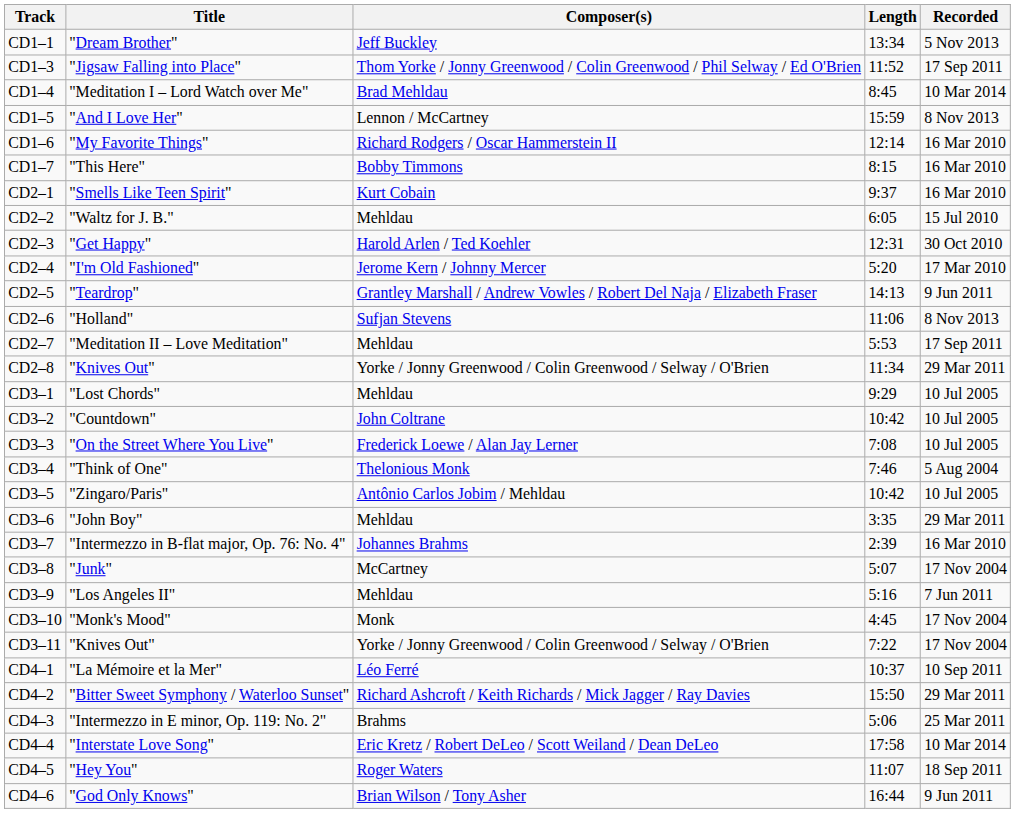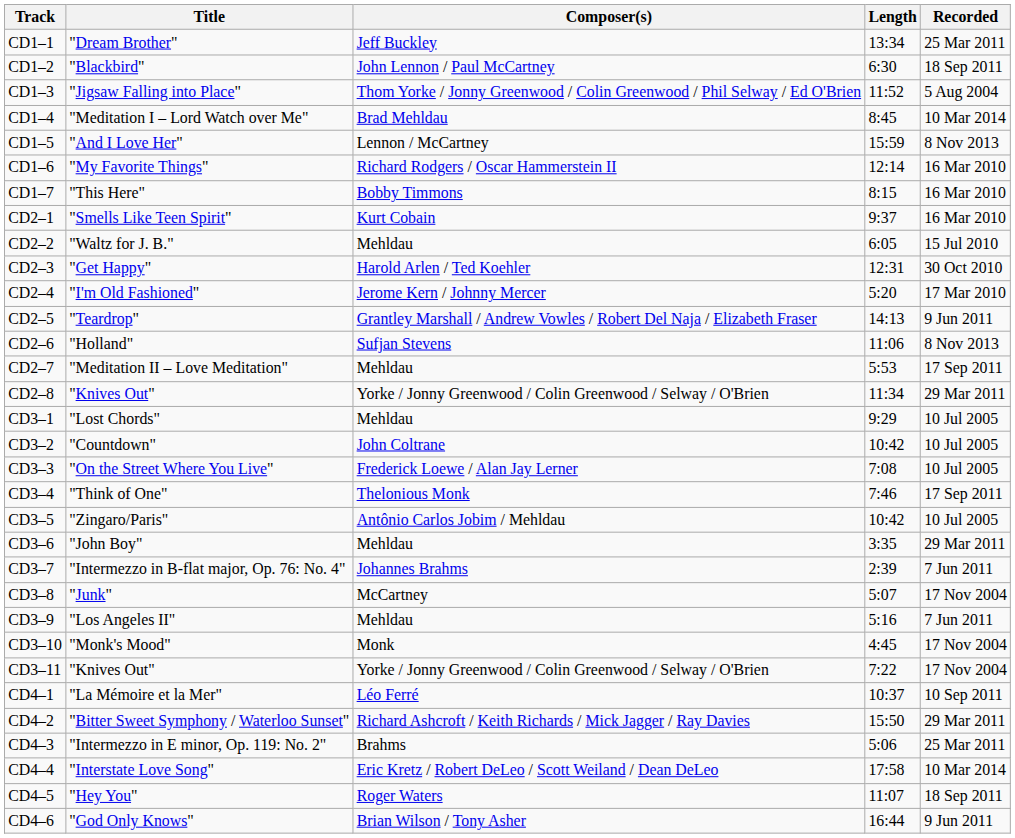CD1–1 | Recorded: 5 Nov 2013 -> 25 Mar 2011
+ row: CD1–2 | "Blackbird" | John Lennon / Paul McCartney | 6:30 | 18 Sep 2011
CD1–3 | Recorded: 17 Sep 2011 -> 5 Aug 2004
CD3–4 | Recorded: 5 Aug 2004 -> 17 Sep 2011
CD3–7 | Recorded: 16 Mar 2010 -> 7 Jun 2011
